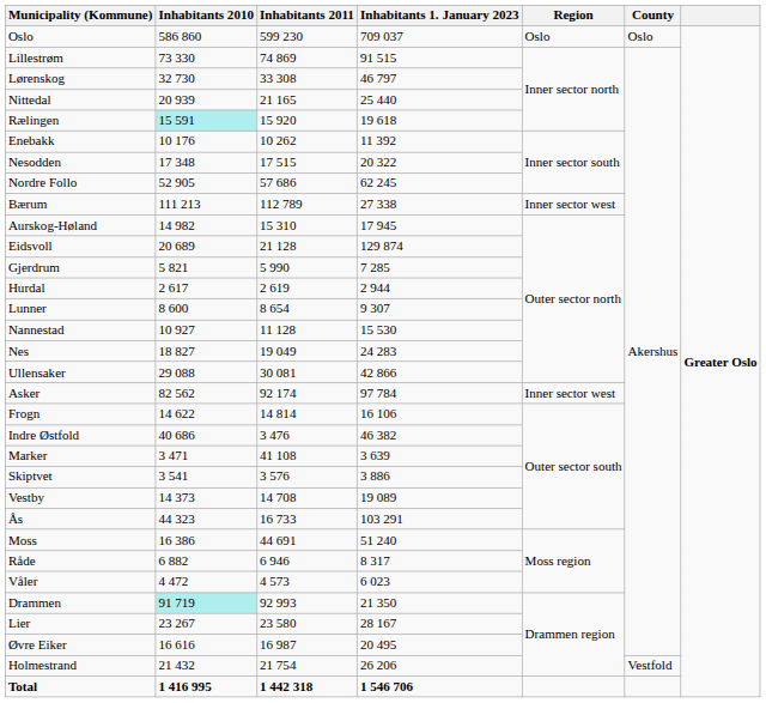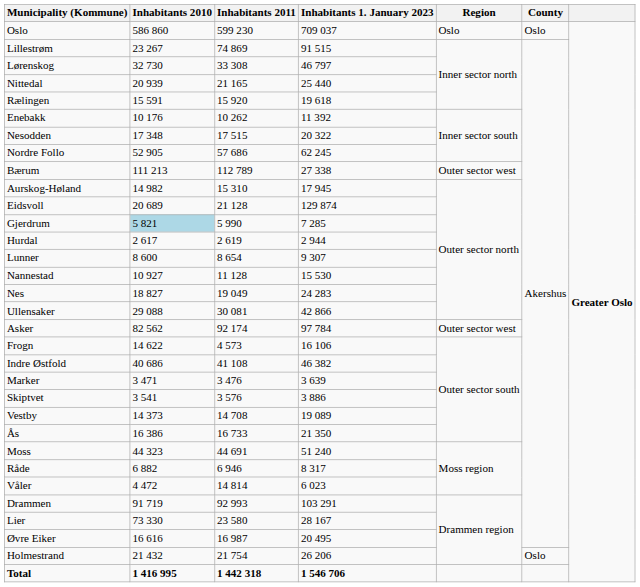Lillestrøm | Inhabitants 2010: 73 330 -> 23 267
Rælingen | Inhabitants 2010: paleturquoise background -> no background
Bærum | Region: Inner sector west -> Outer sector west
Gjerdrum | Inhabitants 2010: no background -> lightblue background
Asker | Region: Inner sector west -> Outer sector west
Frogn | Inhabitants 2011: 14 814 -> 4 573
Indre Østfold | Inhabitants 2011: 3 476 -> 41 108
Marker | Inhabitants 2011: 41 108 -> 3 476
Ås | Inhabitants 2010: 44 323 -> 16 386
Ås | Inhabitants 1. January 2023: 103 291 -> 21 350
Moss | Inhabitants 2010: 16 386 -> 44 323
Våler | Inhabitants 2011: 4 573 -> 14 814
Drammen | Inhabitants 2010: paleturquoise background -> no background
Drammen | Inhabitants 1. January 2023: 21 350 -> 103 291
Lier | Inhabitants 2010: 23 267 -> 73 330
Holmestrand | County: Vestfold -> Oslo
